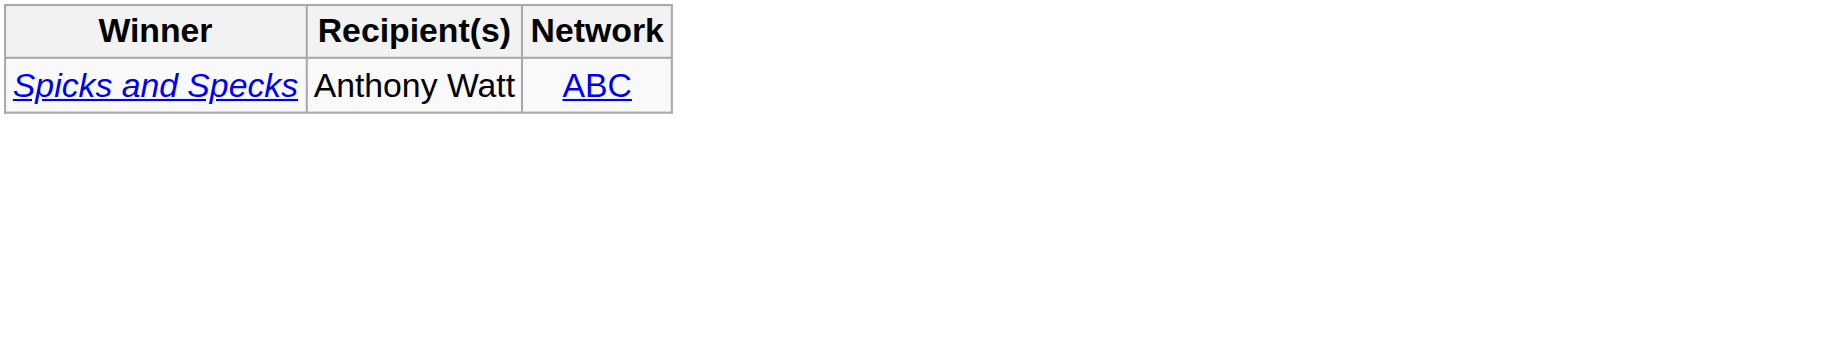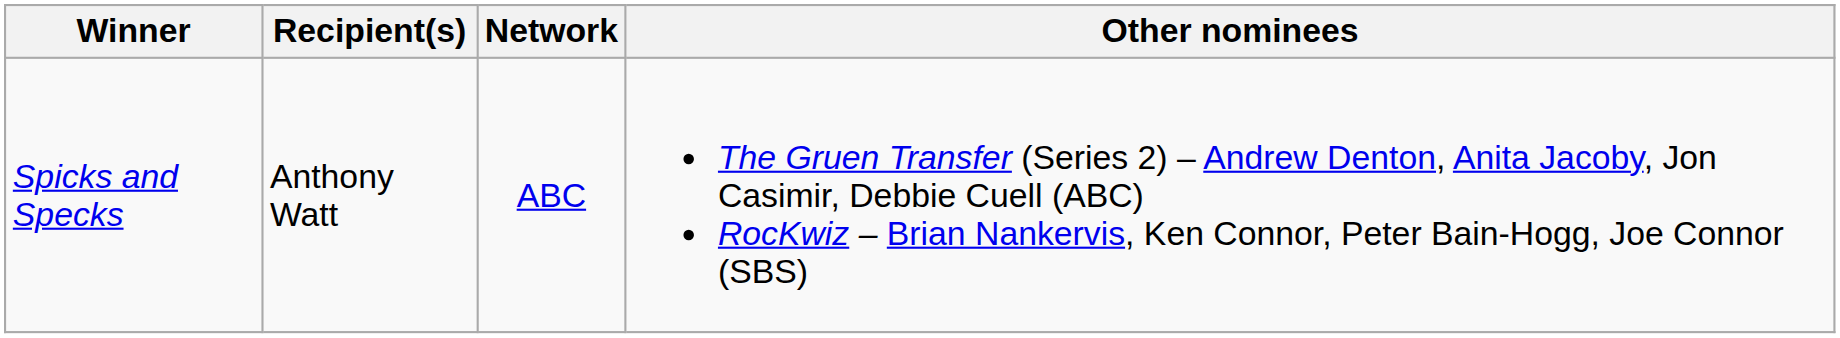+ column: Other nominees | The Gruen Transfer (Series 2) – Andrew Denton, Anita Jacoby, Jon Casimir, Debbie Cuell (ABC) RocKwiz – Brian Nankervis, Ken Connor, Peter Bain-Hogg, Joe Connor (SBS)
